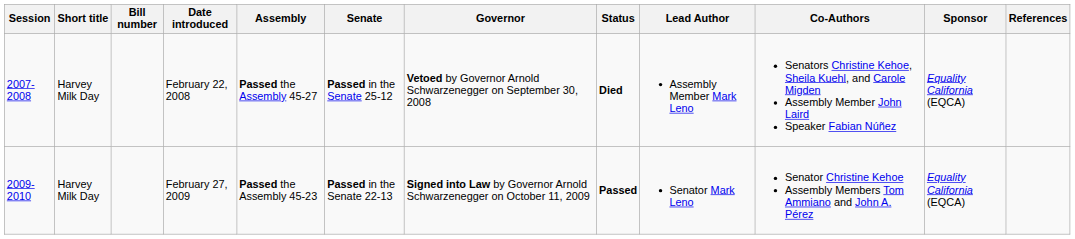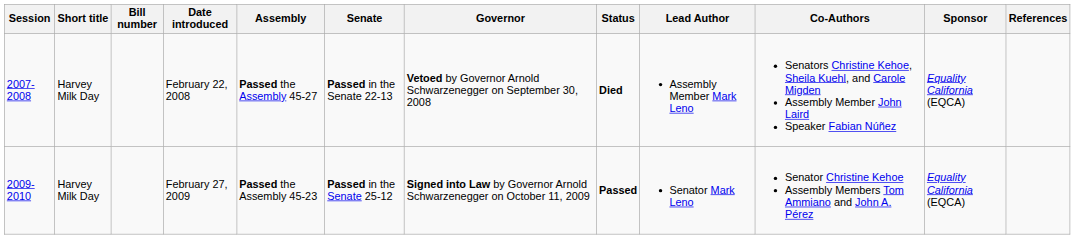February 22, 2008 | Senate: Passed in the Senate 25-12 -> Passed in the Senate 22-13
February 27, 2009 | Senate: Passed in the Senate 22-13 -> Passed in the Senate 25-12
